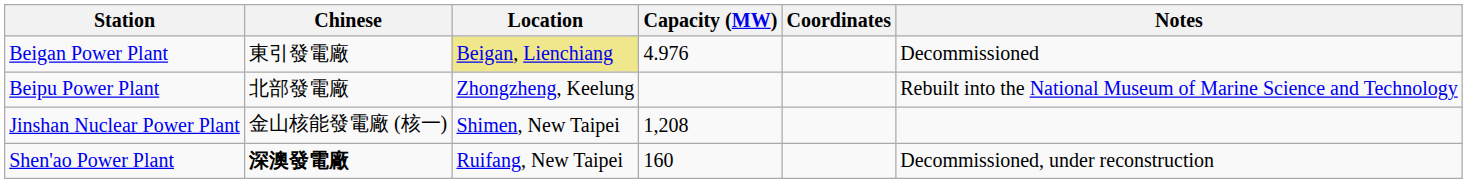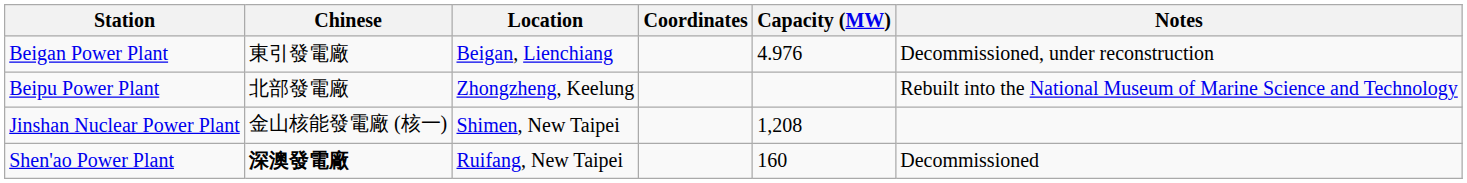columns swapped: Coordinates <-> Capacity (MW)
Beigan Power Plant | Location: khaki background -> no background
Beigan Power Plant | Notes: Decommissioned -> Decommissioned, under reconstruction
Shen'ao Power Plant | Notes: Decommissioned, under reconstruction -> Decommissioned
